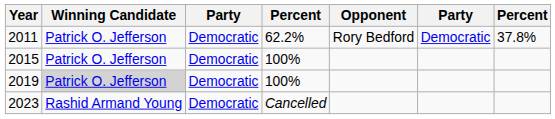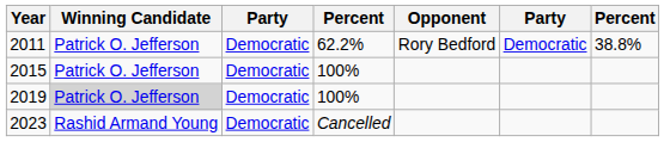2011 | column 7: 37.8% -> 38.8%
